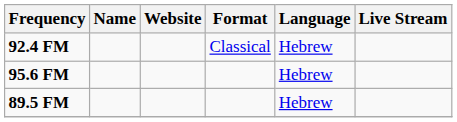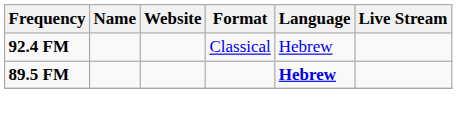- row: 95.6 FM | Hebrew
89.5 FM | Language: normal -> bold
